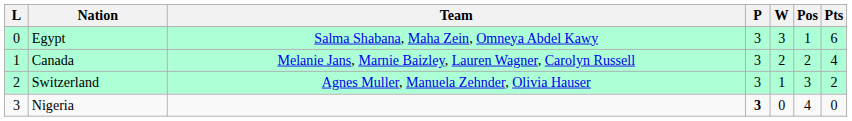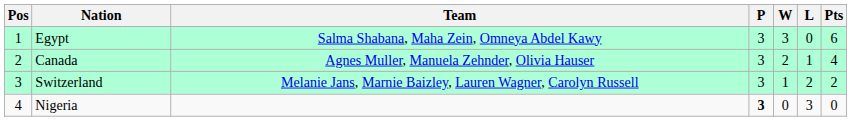columns swapped: Pos <-> L
Canada | Team: Melanie Jans, Marnie Baizley, Lauren Wagner, Carolyn Russell -> Agnes Muller, Manuela Zehnder, Olivia Hauser
Switzerland | Team: Agnes Muller, Manuela Zehnder, Olivia Hauser -> Melanie Jans, Marnie Baizley, Lauren Wagner, Carolyn Russell
